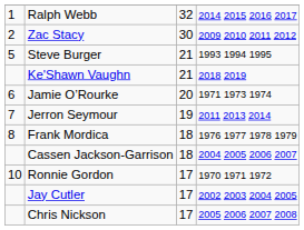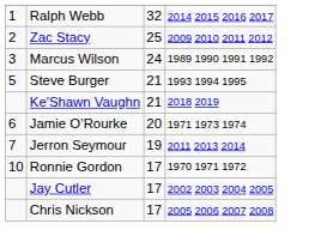Zac Stacy | column 3: 30 -> 25
+ row: 3 | Marcus Wilson | 24 | 1989 1990 1991 1992
- row: 8 | Frank Mordica | 18 | 1976 1977 1978 1979
- row: Cassen Jackson-Garrison | 18 | 2004 2005 2006 2007
